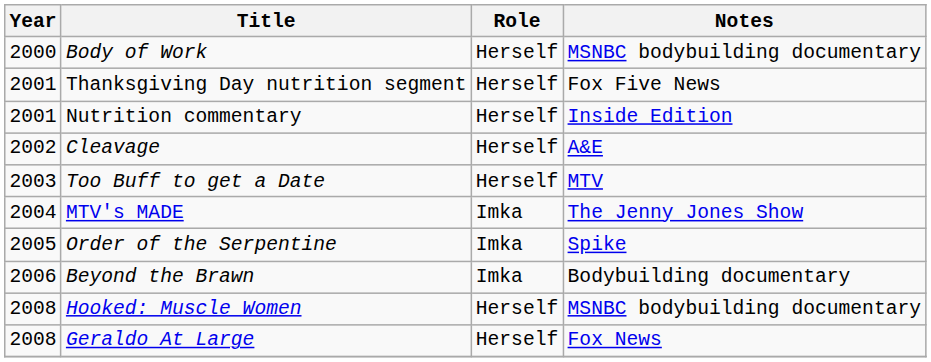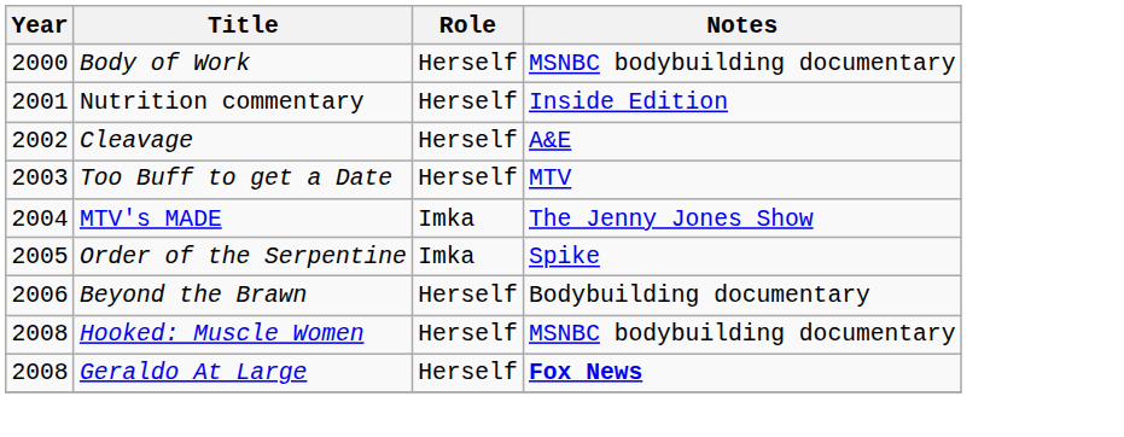- row: 2001 | Thanksgiving Day nutrition segment | Herself | Fox Five News
Beyond the Brawn | Role: Imka -> Herself
Geraldo At Large | Notes: normal -> bold
